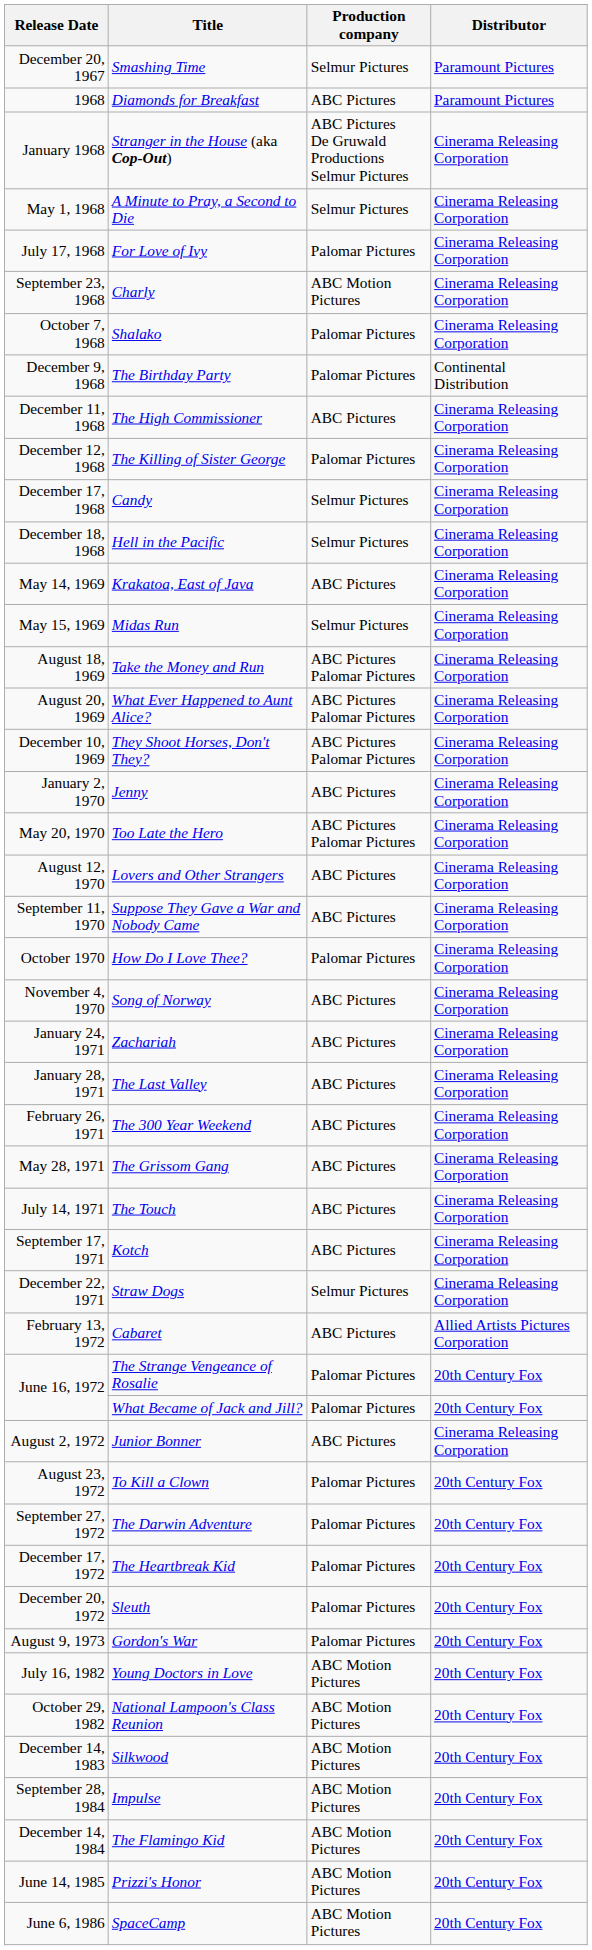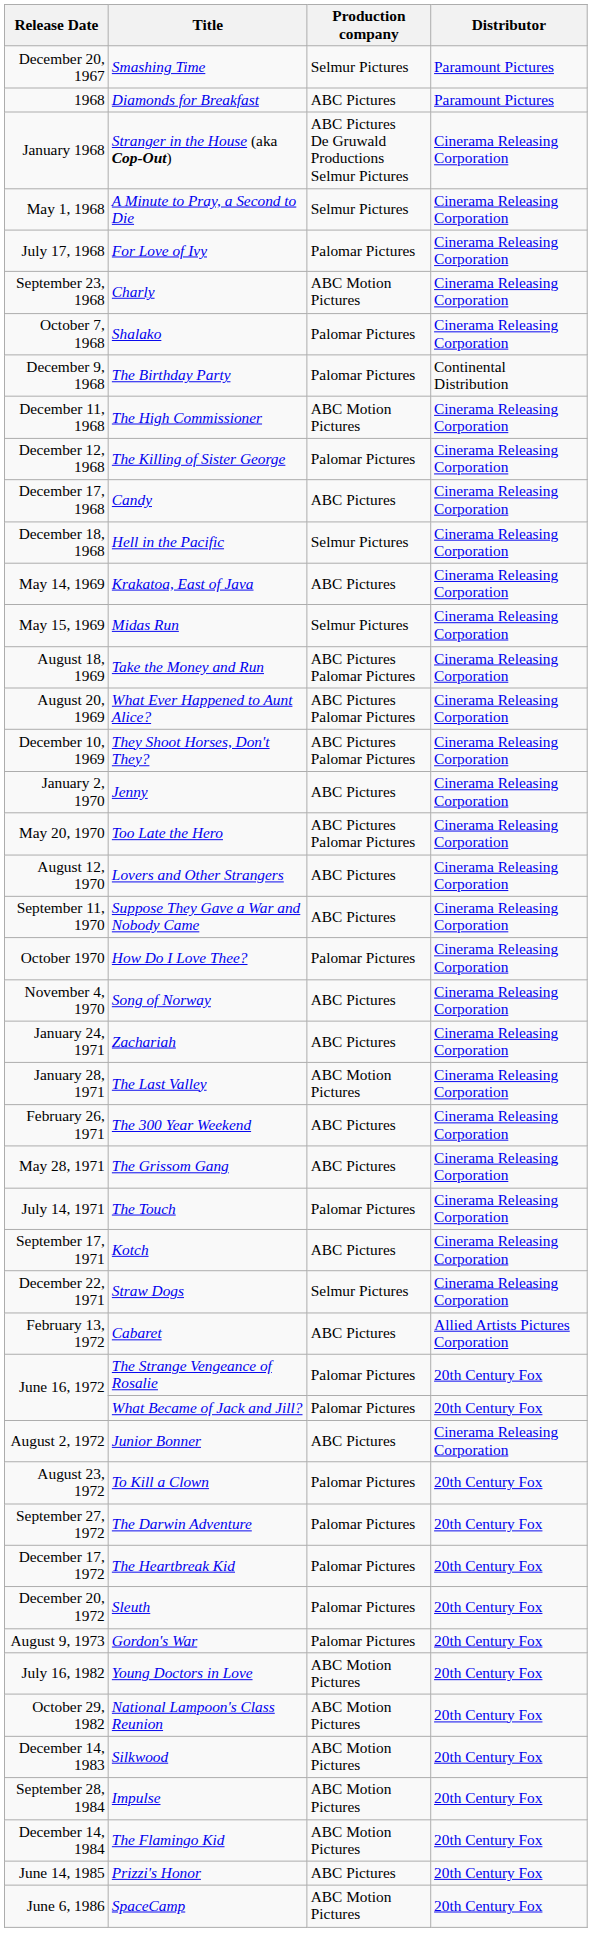The High Commissioner | Production company: ABC Pictures -> ABC Motion Pictures
Candy | Production company: Selmur Pictures -> ABC Pictures
The Last Valley | Production company: ABC Pictures -> ABC Motion Pictures
The Touch | Production company: ABC Pictures -> Palomar Pictures
Prizzi's Honor | Production company: ABC Motion Pictures -> ABC Pictures
